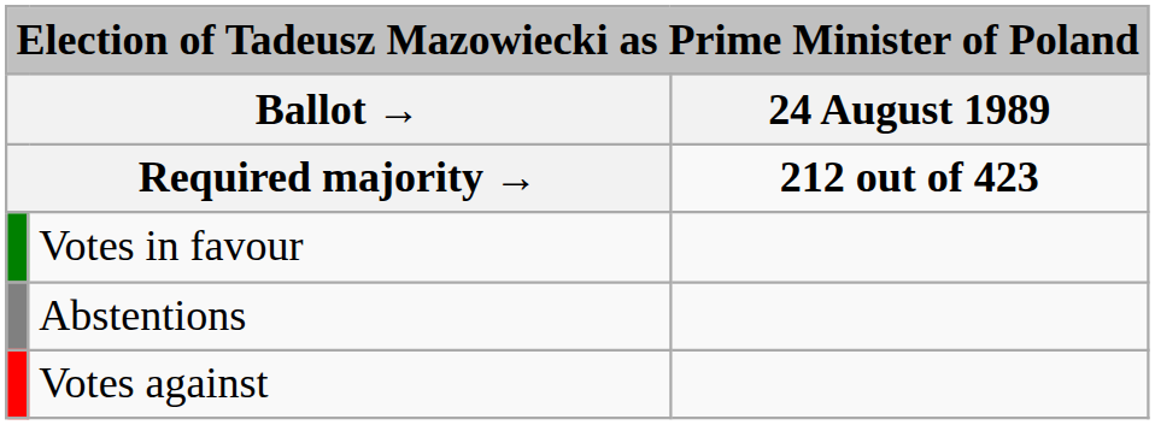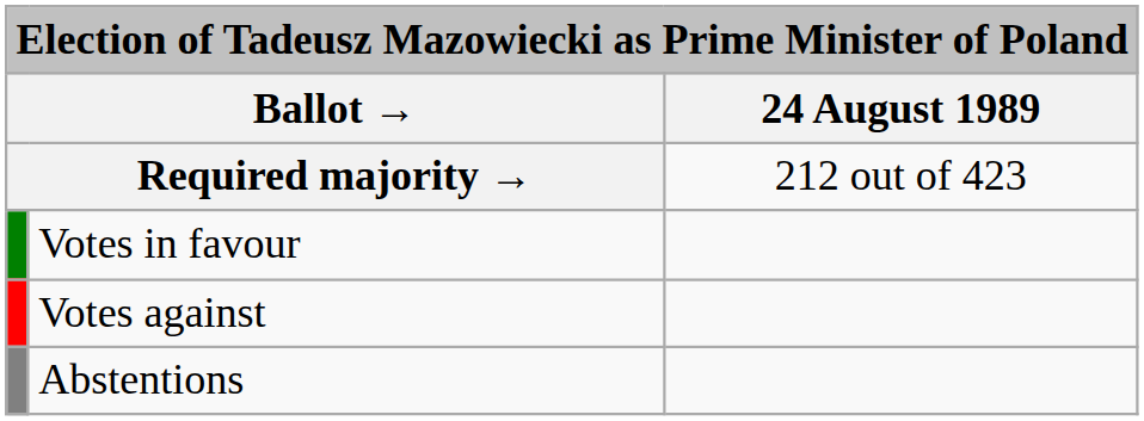Required majority → | 24 August 1989: bold -> normal
rows swapped: Votes against <-> Abstentions
